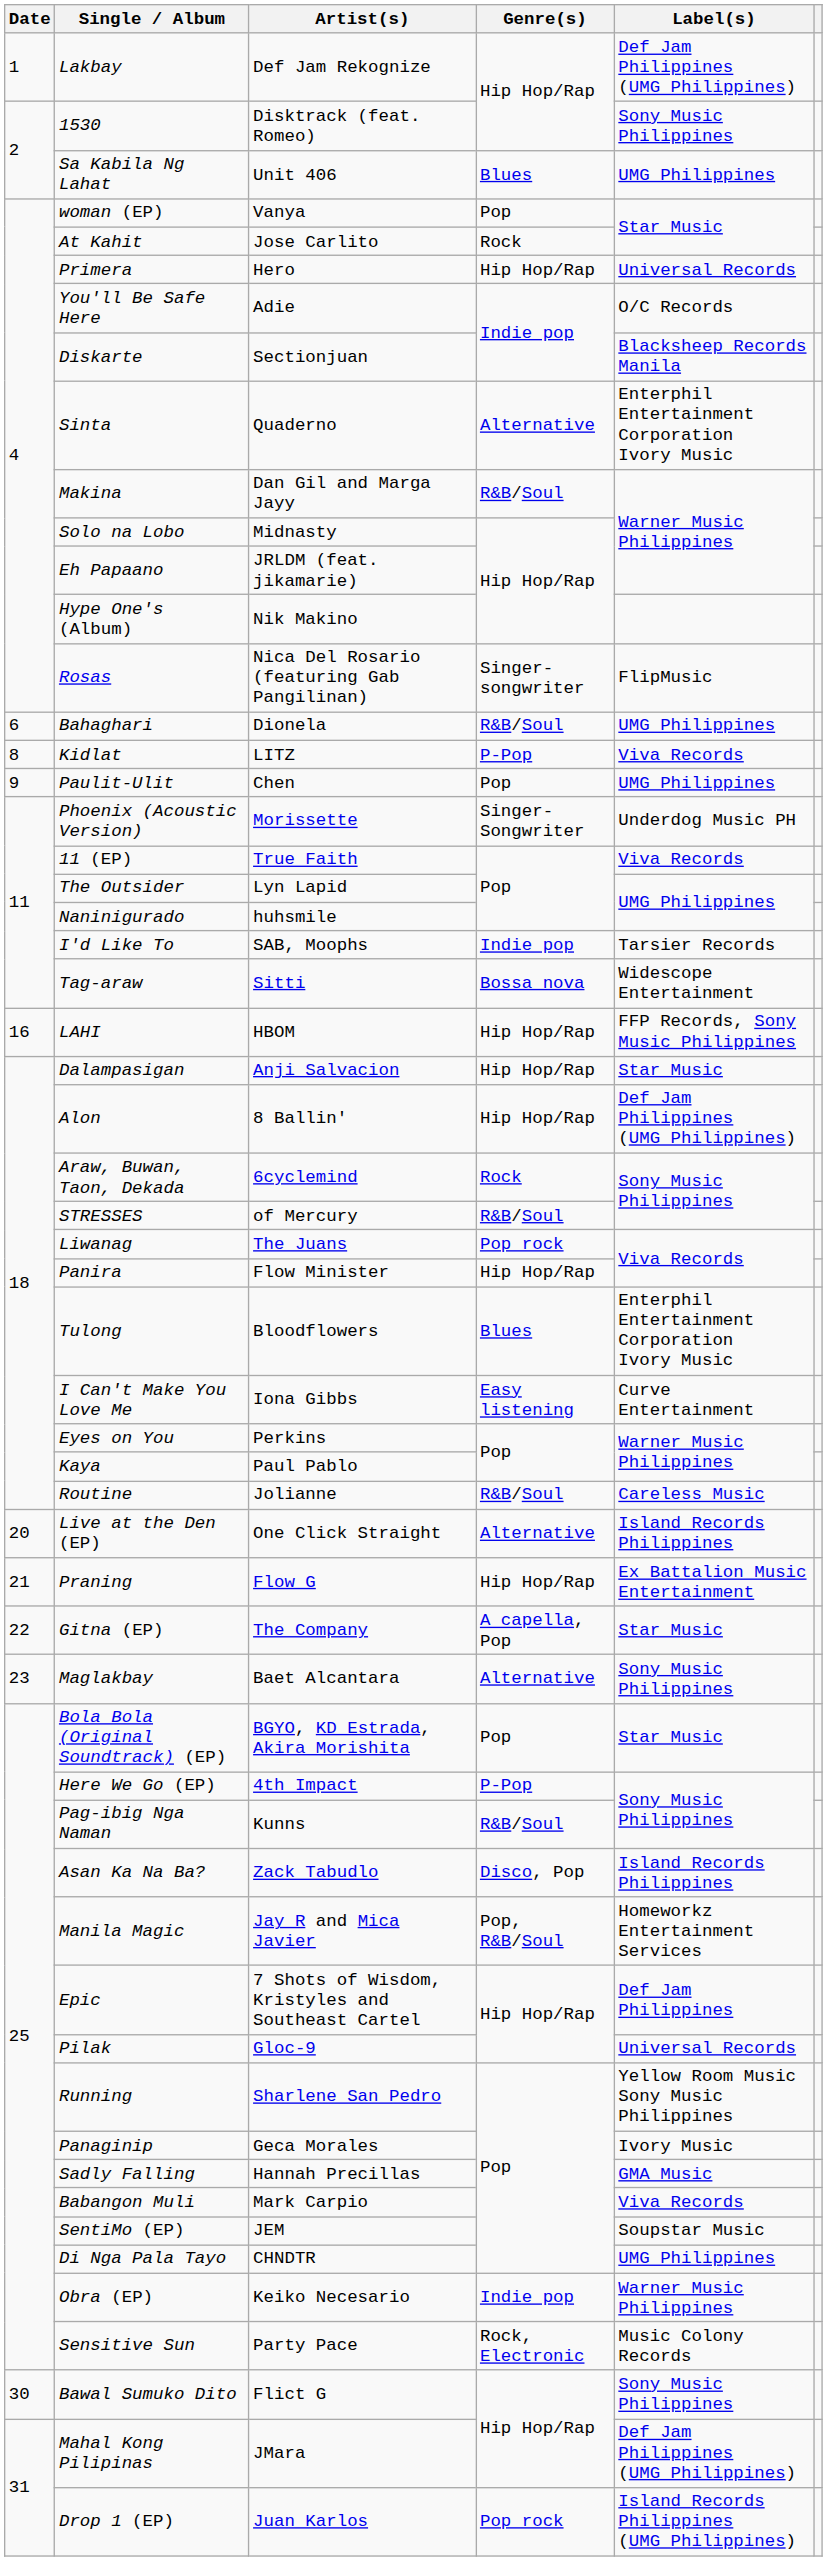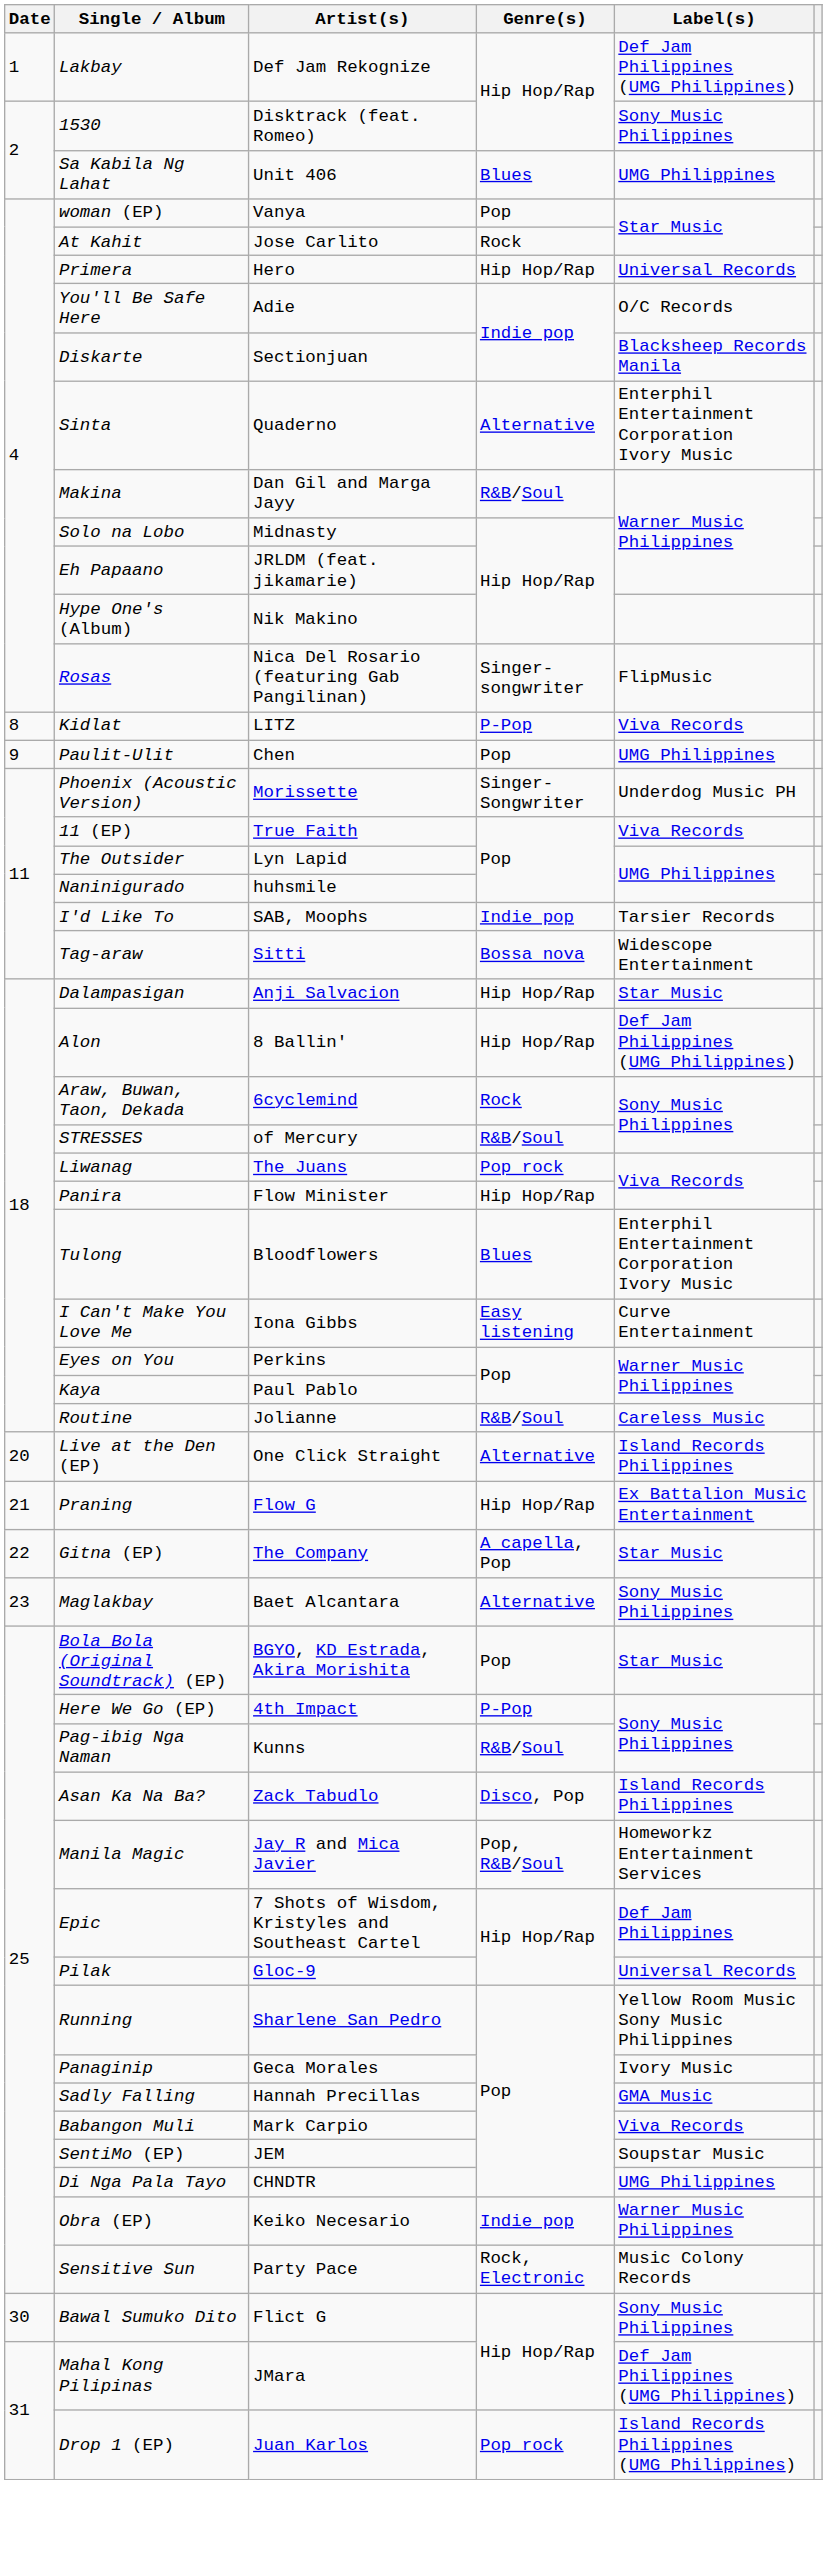- row: 6 | Bahaghari | Dionela | R&B/Soul | UMG Philippines
- row: 16 | LAHI | HBOM | Hip Hop/Rap | FFP Records, Sony Music Philippines
